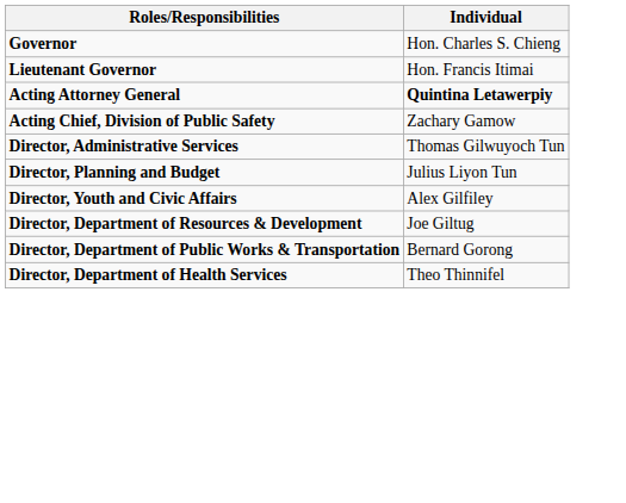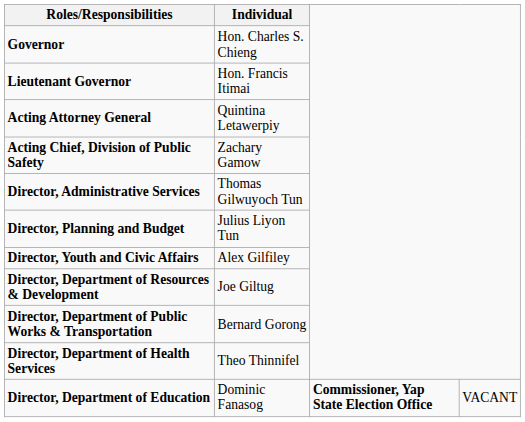Acting Attorney General | Individual: bold -> normal
+ row: Director, Department of Education | Dominic Fanasog | Commissioner, Yap State Election Office | VACANT
